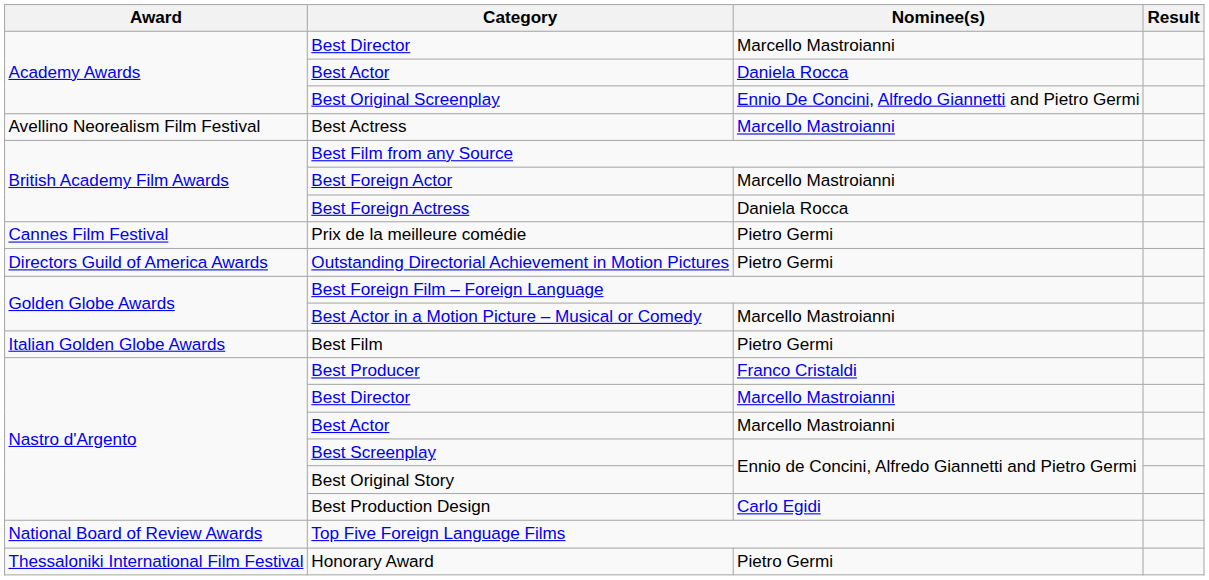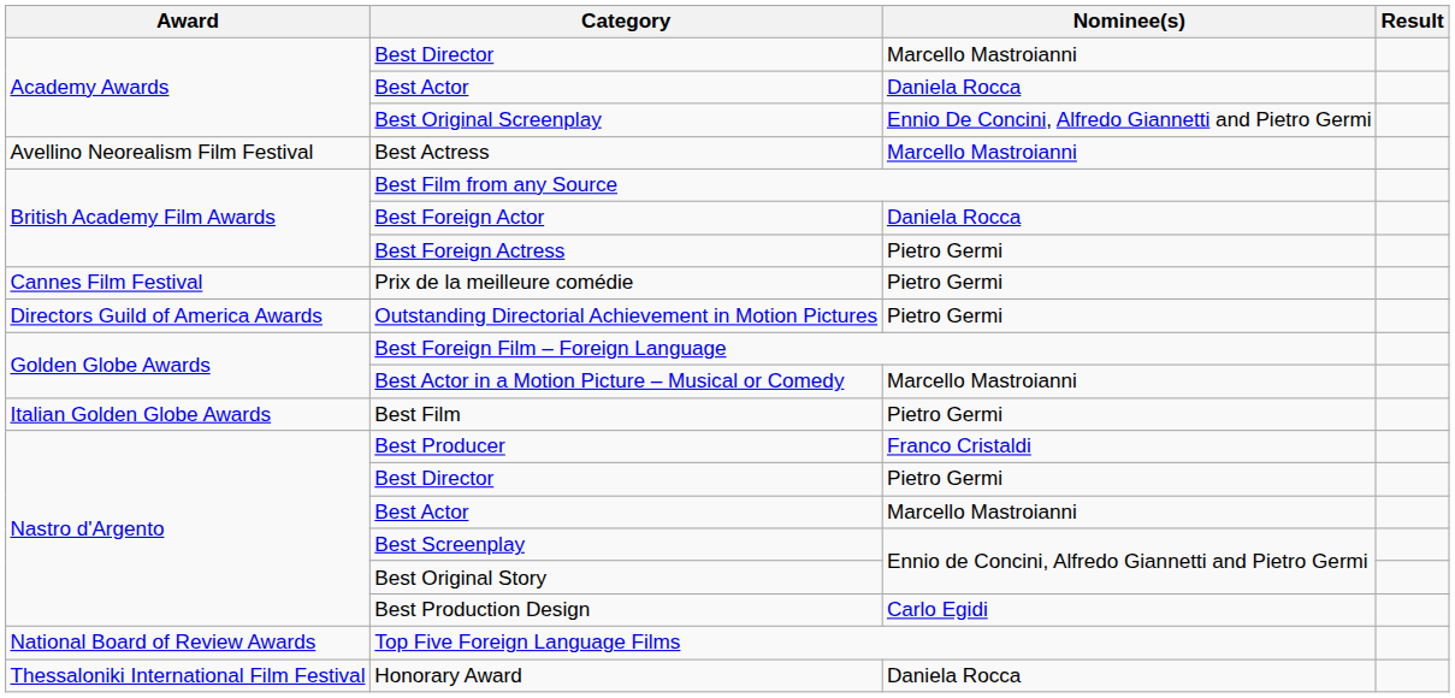Best Foreign Actor | Nominee(s): Marcello Mastroianni -> Daniela Rocca
Best Foreign Actress | Nominee(s): Daniela Rocca -> Pietro Germi
Nastro d'Argento / Best Director | Nominee(s): Marcello Mastroianni -> Pietro Germi
Honorary Award | Nominee(s): Pietro Germi -> Daniela Rocca
